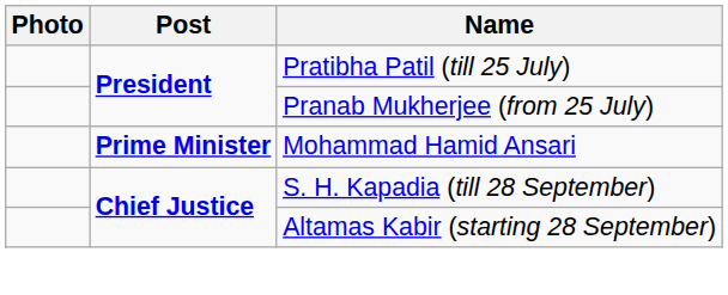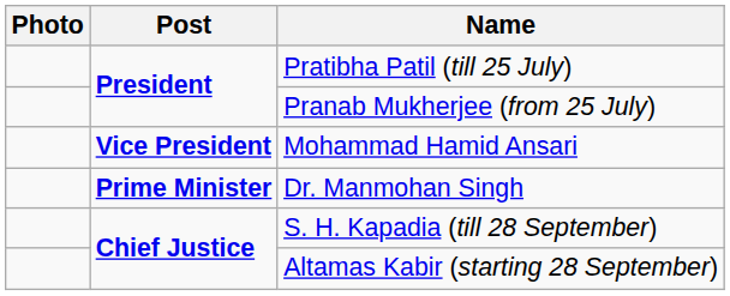Mohammad Hamid Ansari | Post: Prime Minister -> Vice President
+ row: Prime Minister | Dr. Manmohan Singh
